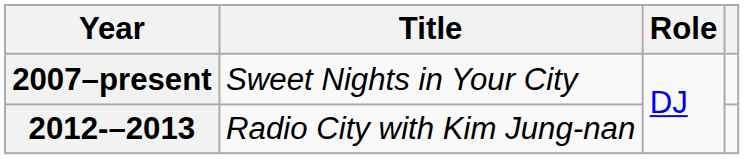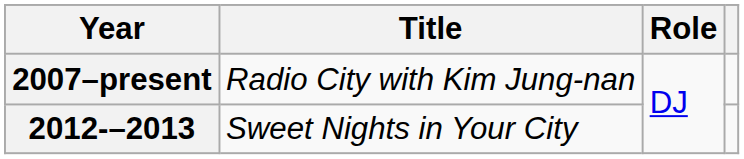2007–present | Title: Sweet Nights in Your City -> Radio City with Kim Jung-nan
2012-–2013 | Title: Radio City with Kim Jung-nan -> Sweet Nights in Your City
